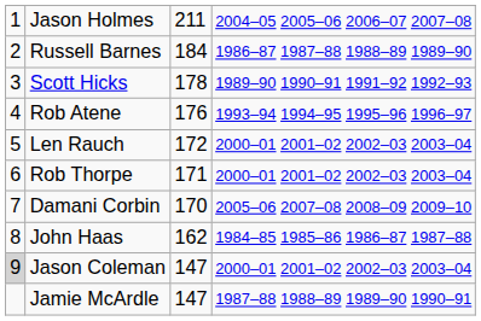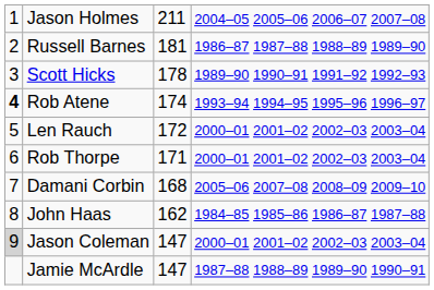Russell Barnes | column 3: 184 -> 181
Rob Atene | column 1: normal -> bold
Rob Atene | column 3: 176 -> 174
Damani Corbin | column 3: 170 -> 168
